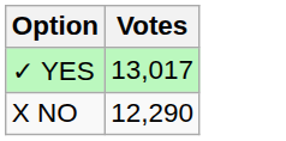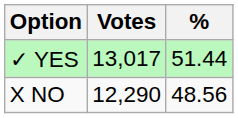+ column: % | 51.44 | 48.56
